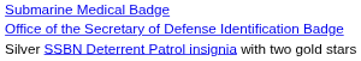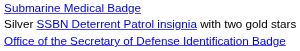rows swapped: Silver SSBN Deterrent Patrol insignia with two gold stars <-> Office of the Secretary of Defense Identification Badge
